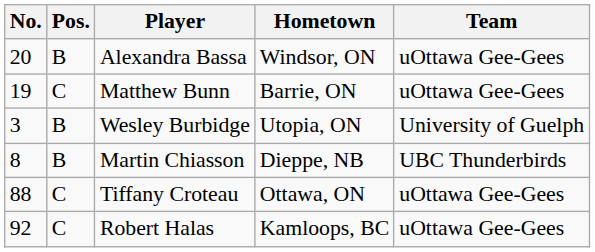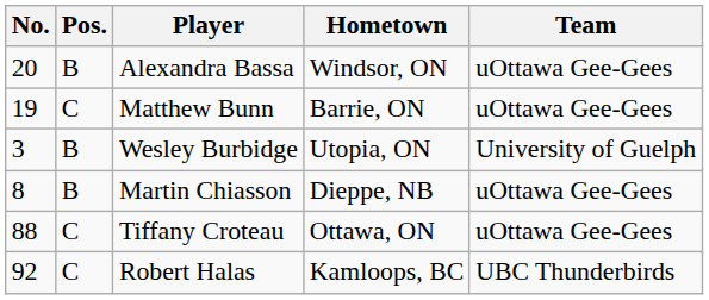Martin Chiasson | Team: UBC Thunderbirds -> uOttawa Gee-Gees
Robert Halas | Team: uOttawa Gee-Gees -> UBC Thunderbirds
